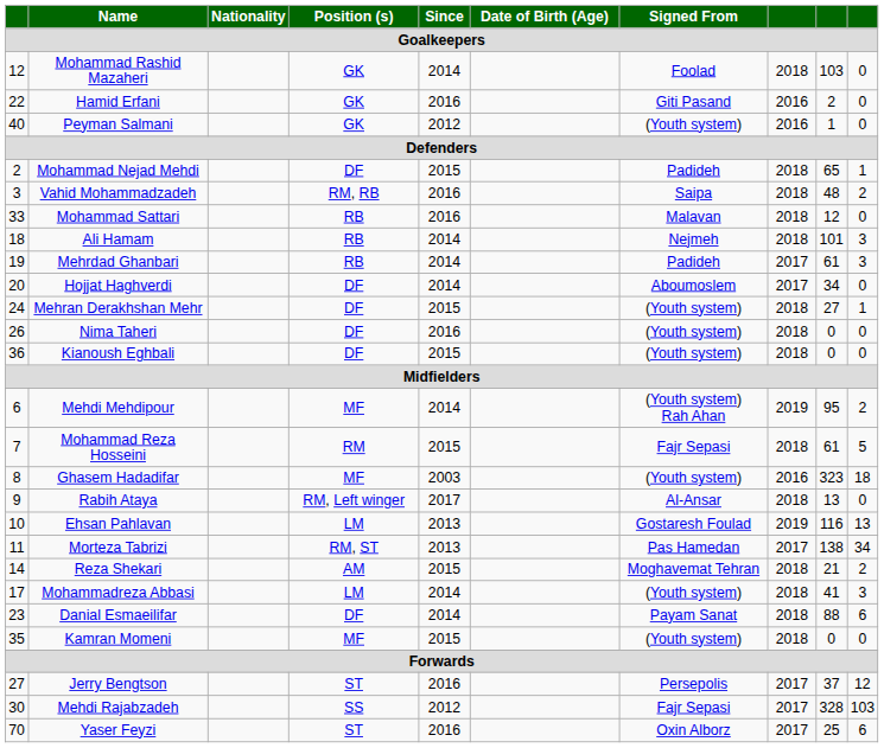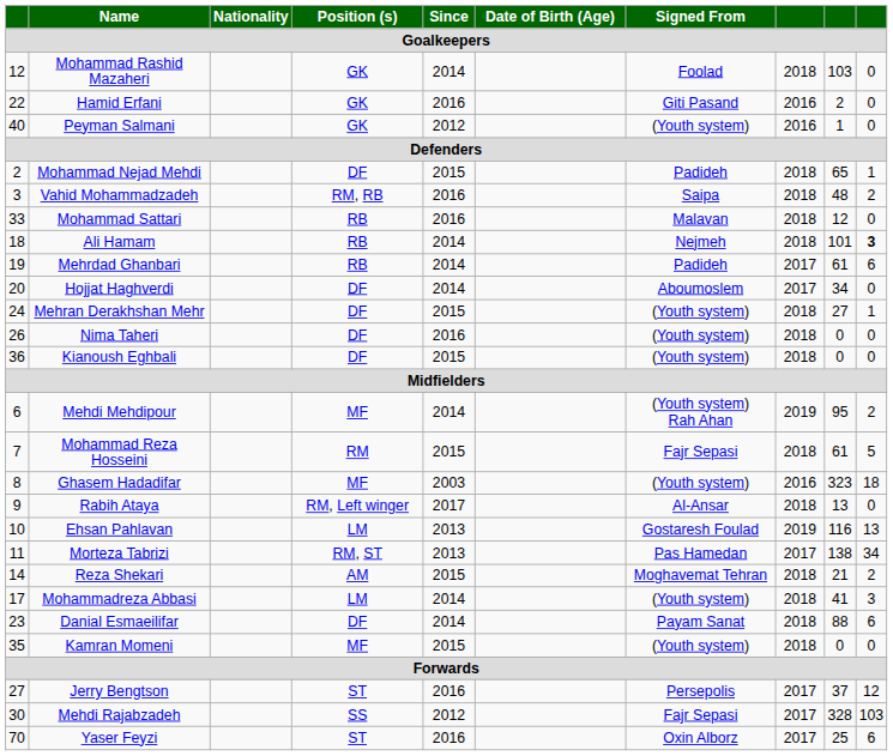Ali Hamam | column 10: normal -> bold
Mehrdad Ghanbari | column 10: 3 -> 6
